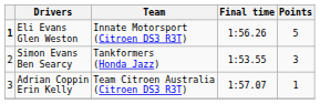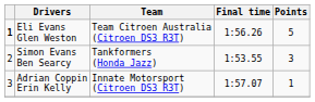Eli Evans Glen Weston | Team: Innate Motorsport (Citroen DS3 R3T) -> Team Citroen Australia (Citroen DS3 R3T)
Adrian Coppin Erin Kelly | Team: Team Citroen Australia (Citroen DS3 R3T) -> Innate Motorsport (Citroen DS3 R3T)
